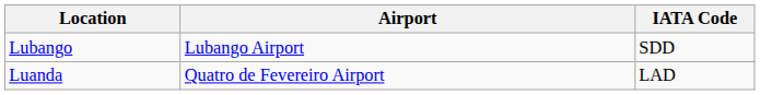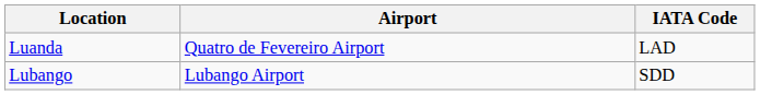rows swapped: Luanda <-> Lubango
